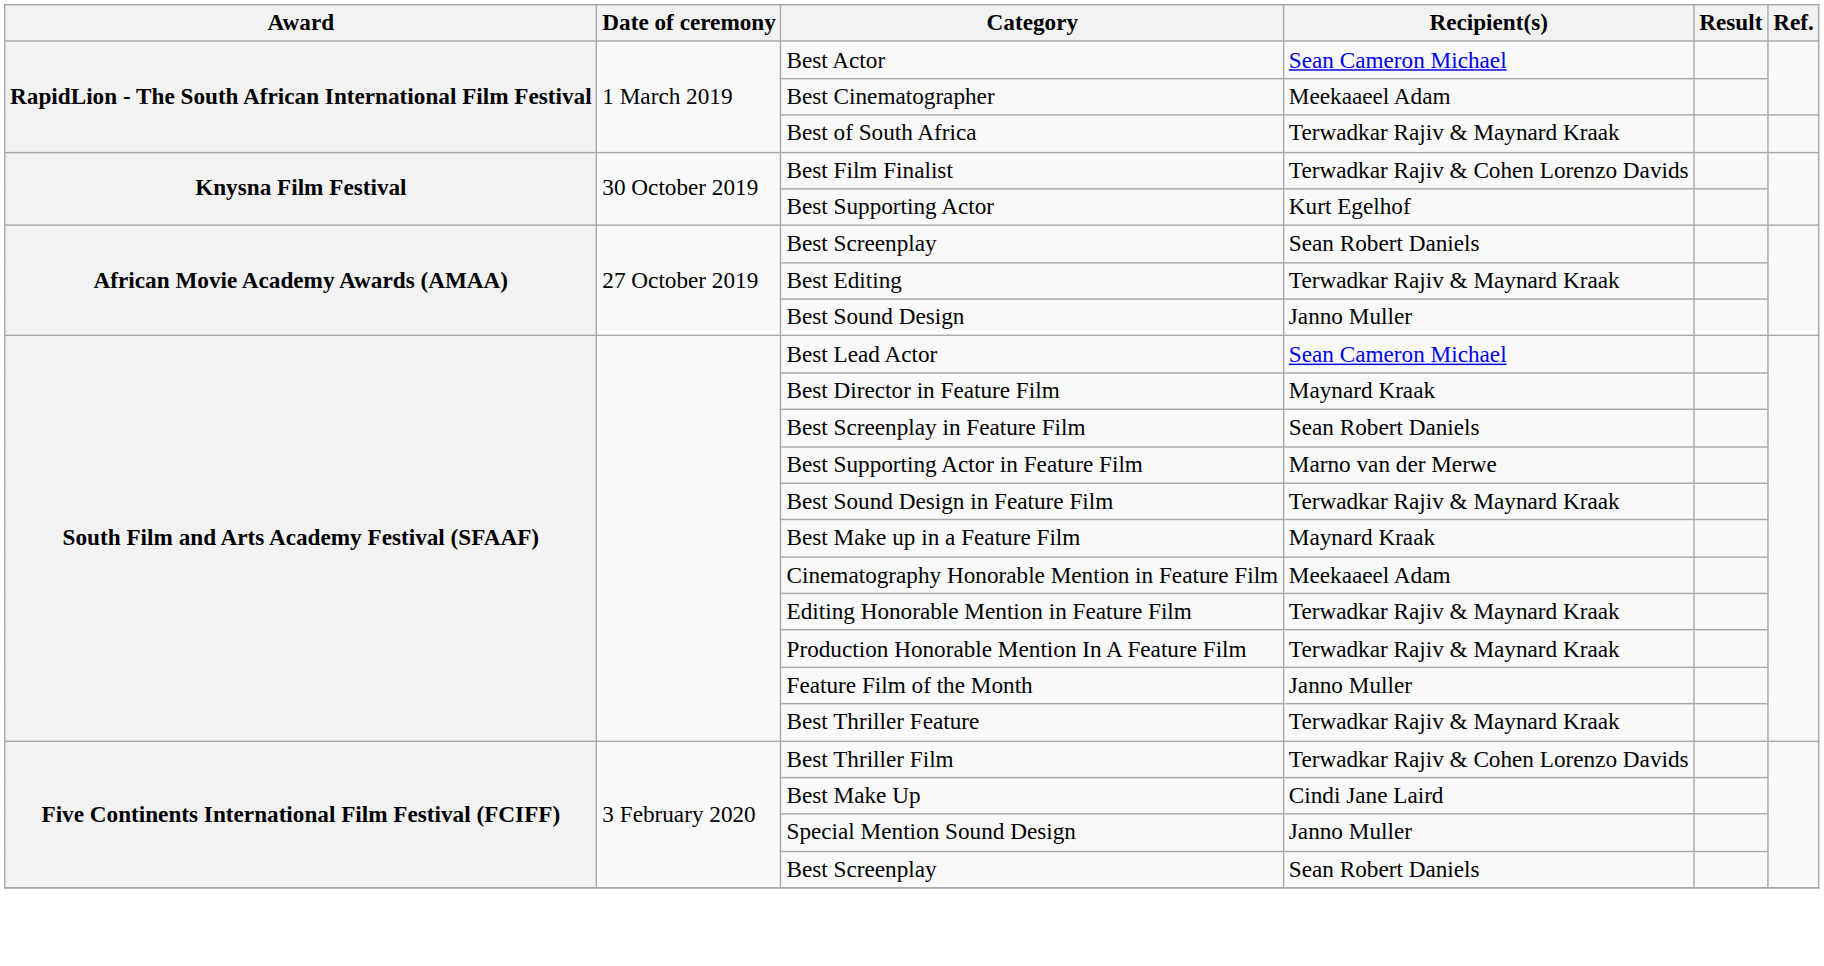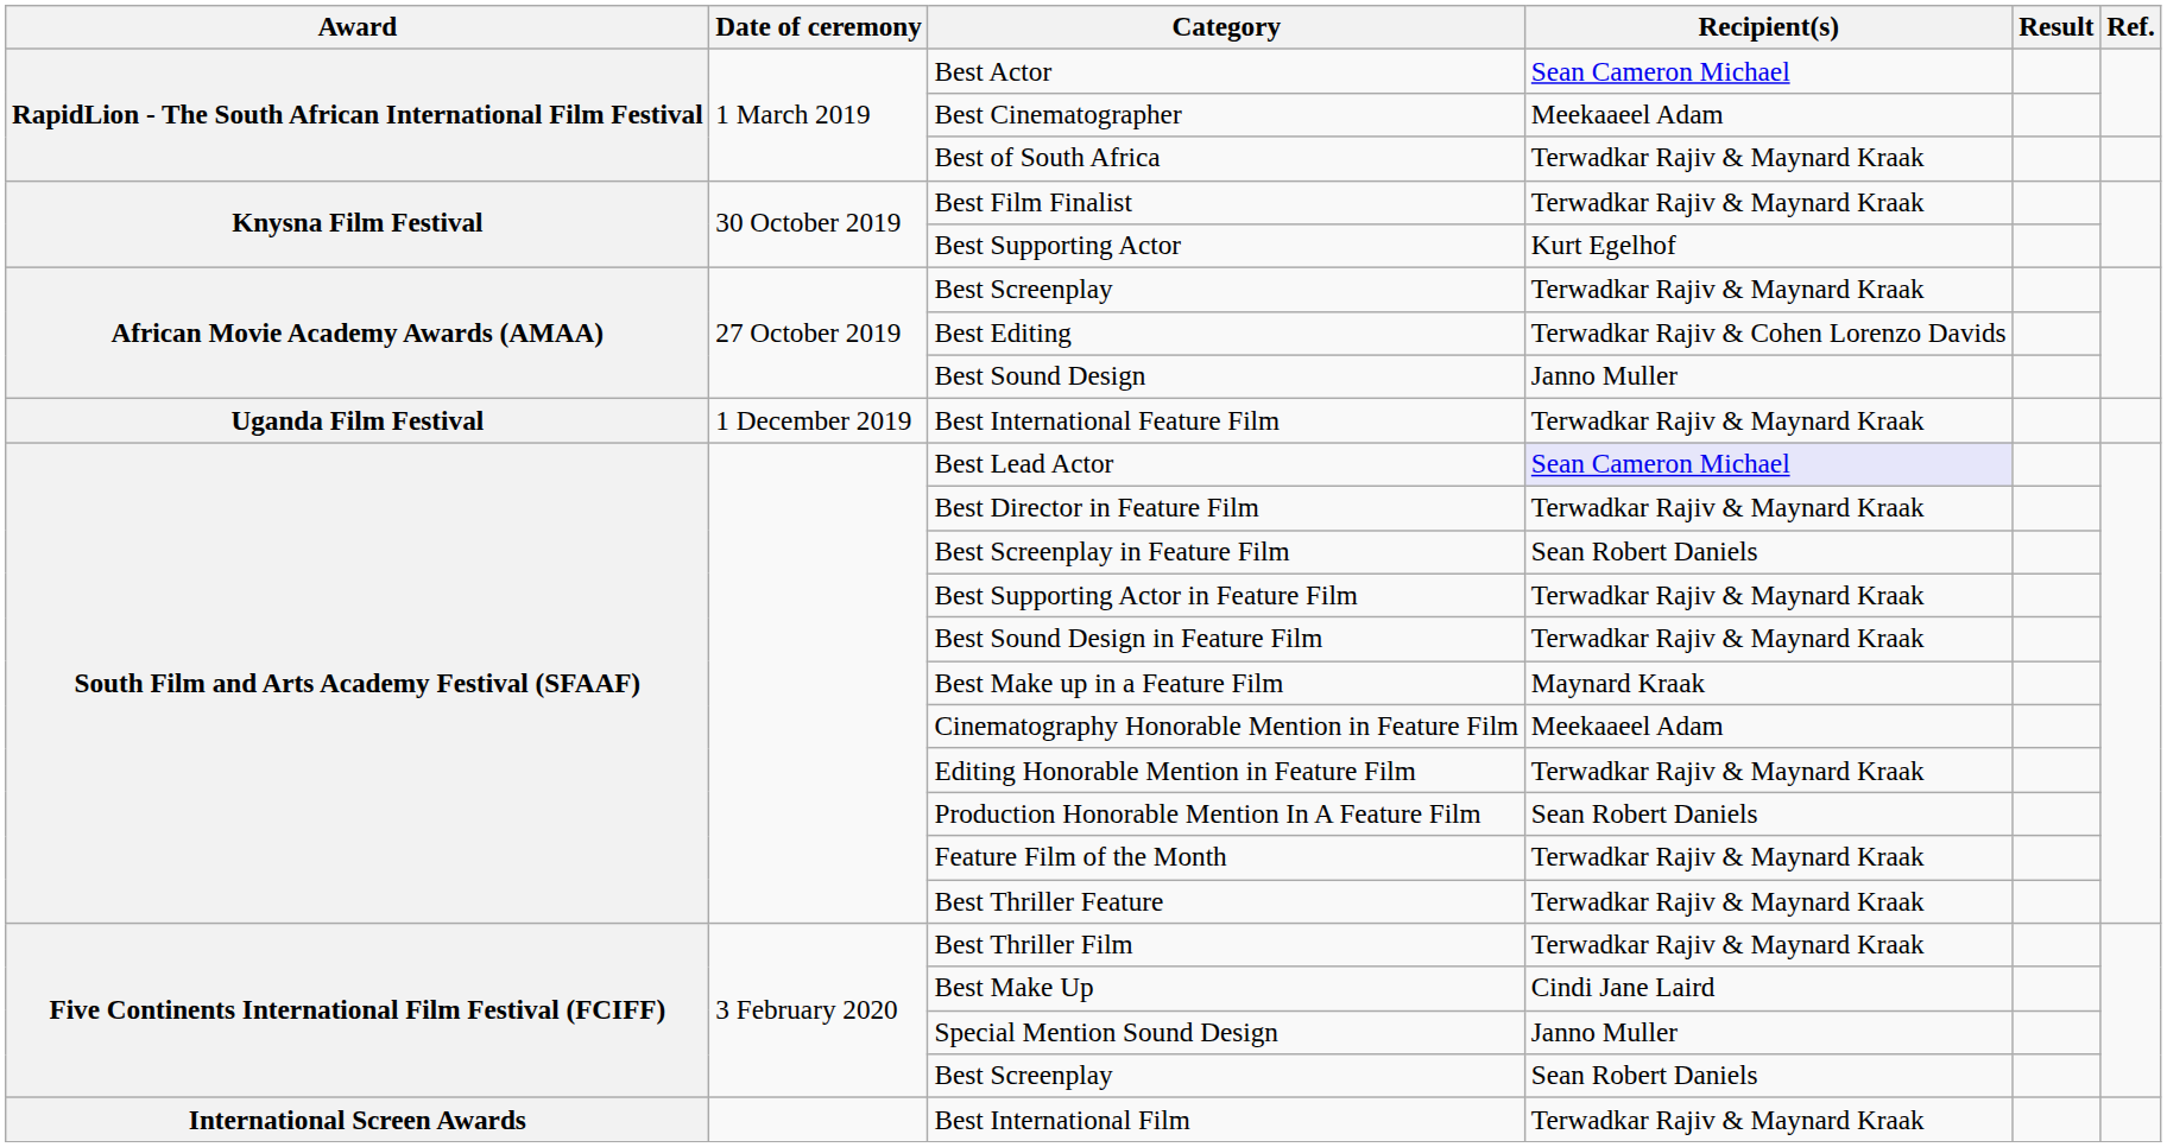Best Film Finalist | Recipient(s): Terwadkar Rajiv & Cohen Lorenzo Davids -> Terwadkar Rajiv & Maynard Kraak
African Movie Academy Awards (AMAA) / Best Screenplay | Recipient(s): Sean Robert Daniels -> Terwadkar Rajiv & Maynard Kraak
Best Editing | Recipient(s): Terwadkar Rajiv & Maynard Kraak -> Terwadkar Rajiv & Cohen Lorenzo Davids
+ row: Uganda Film Festival | 1 December 2019 | Best International Feature Film | Terwadkar Rajiv & Maynard Kraak
Best Lead Actor | Recipient(s): no background -> lavender background
Best Director in Feature Film | Recipient(s): Maynard Kraak -> Terwadkar Rajiv & Maynard Kraak
Best Supporting Actor in Feature Film | Recipient(s): Marno van der Merwe -> Terwadkar Rajiv & Maynard Kraak
Production Honorable Mention In A Feature Film | Recipient(s): Terwadkar Rajiv & Maynard Kraak -> Sean Robert Daniels
Feature Film of the Month | Recipient(s): Janno Muller -> Terwadkar Rajiv & Maynard Kraak
Best Thriller Film | Recipient(s): Terwadkar Rajiv & Cohen Lorenzo Davids -> Terwadkar Rajiv & Maynard Kraak
+ row: International Screen Awards | Best International Film | Terwadkar Rajiv & Maynard Kraak
